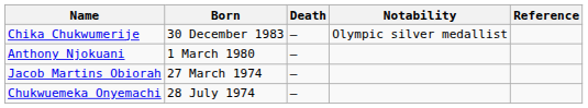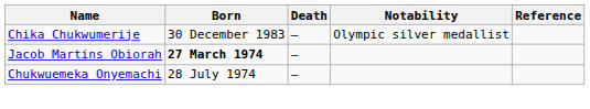- row: Anthony Njokuani | 1 March 1980 | –
Jacob Martins Obiorah | Born: normal -> bold
